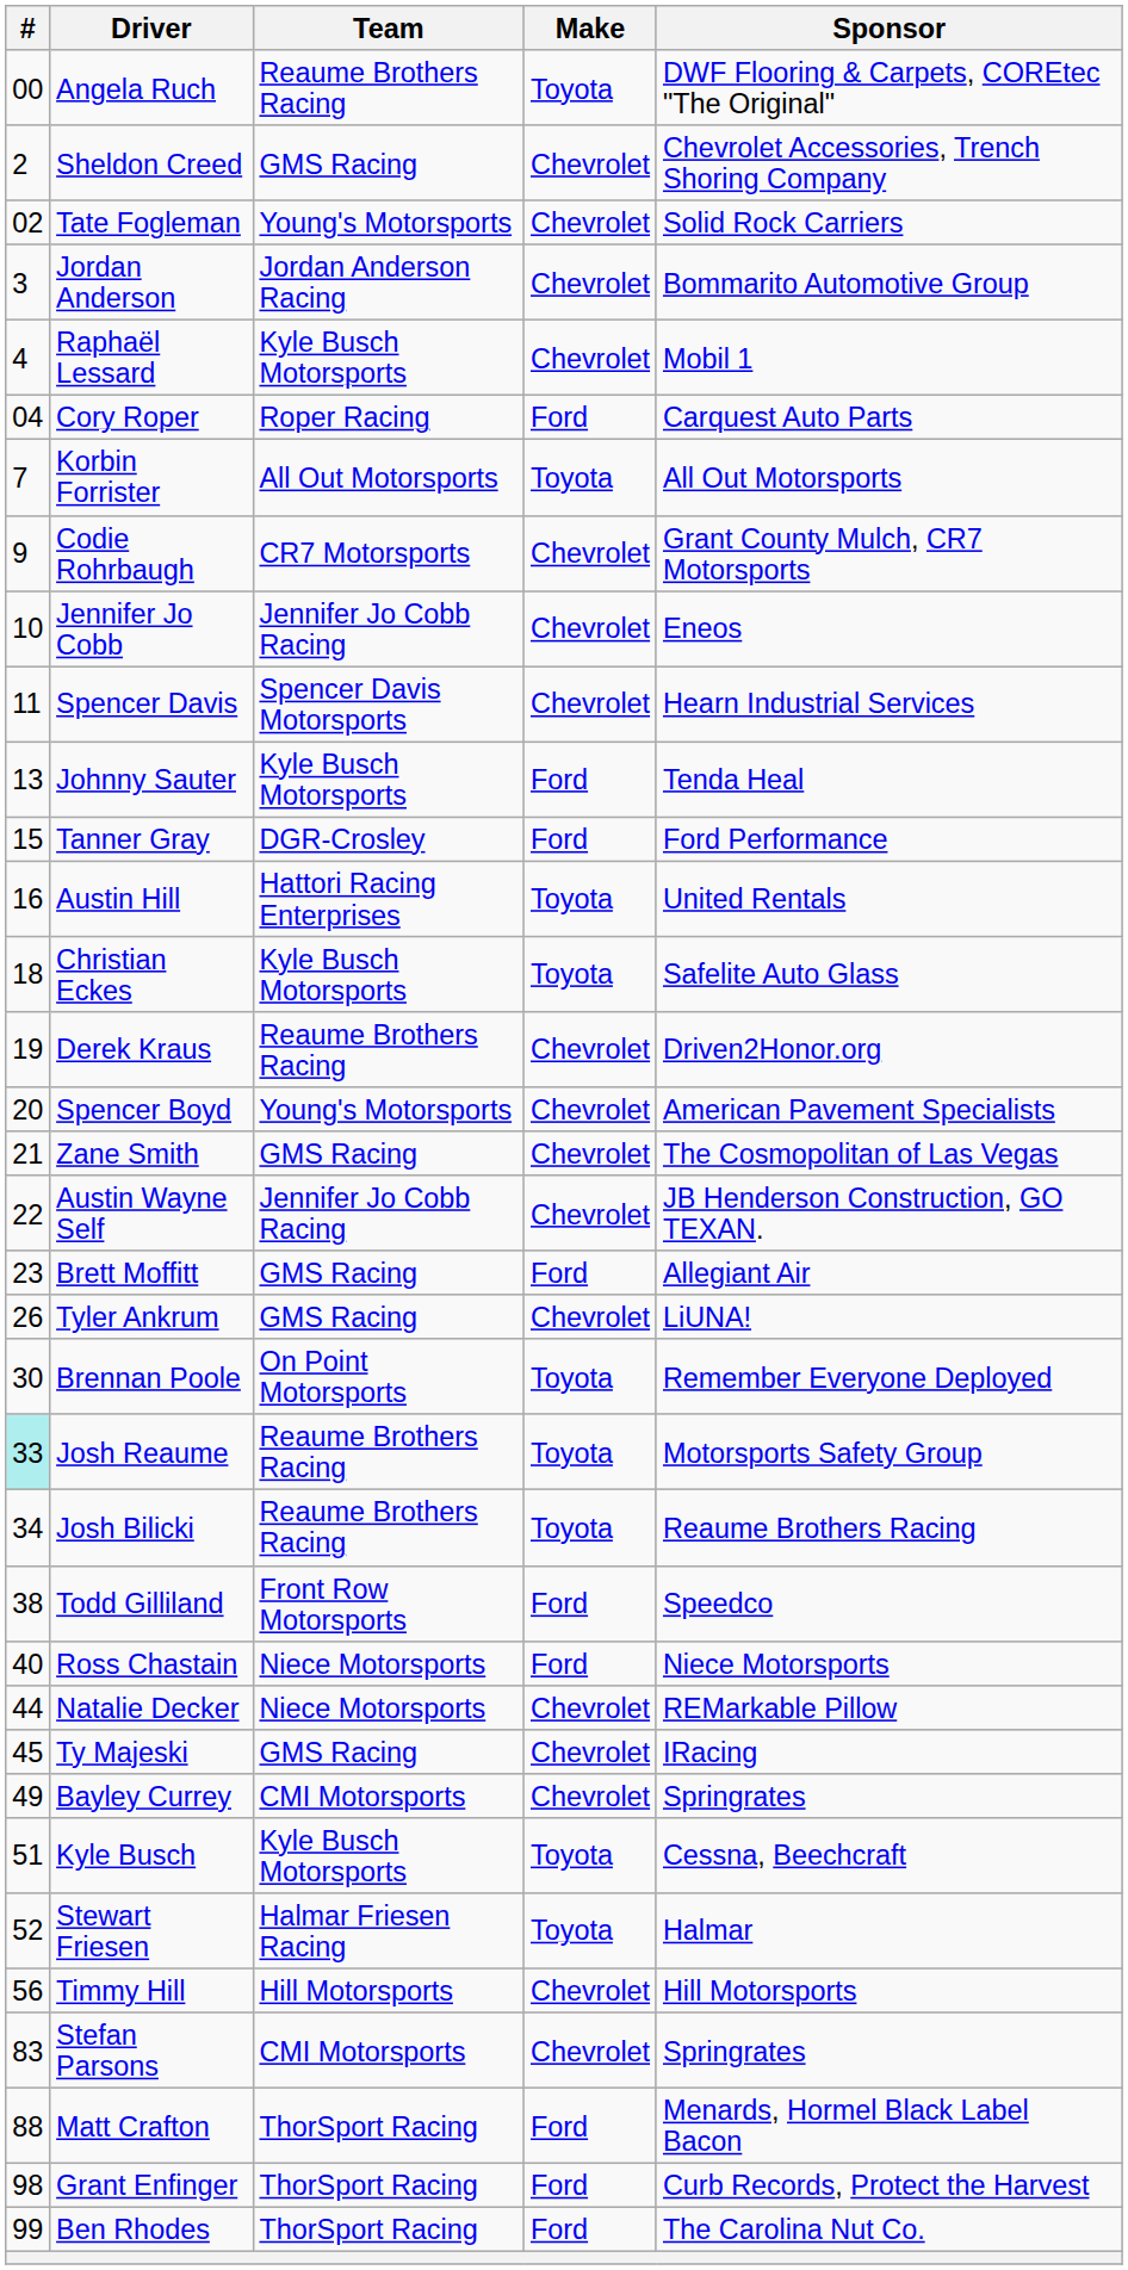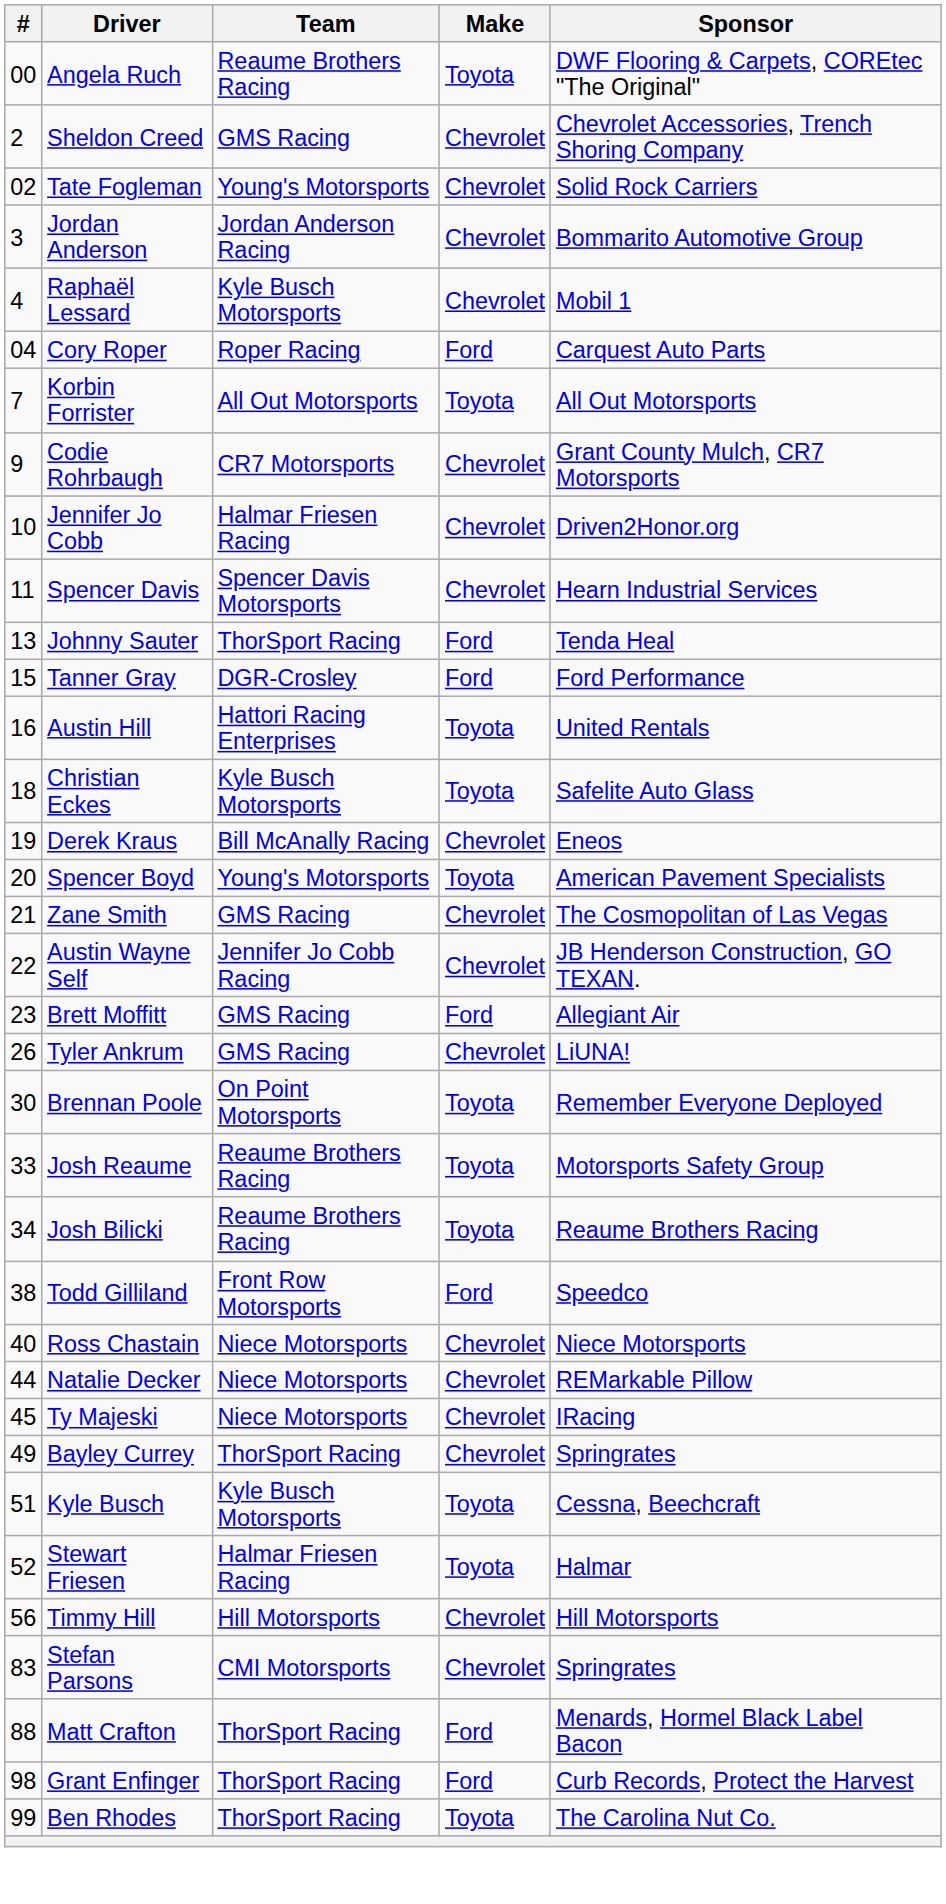Jennifer Jo Cobb | Team: Jennifer Jo Cobb Racing -> Halmar Friesen Racing
Jennifer Jo Cobb | Sponsor: Eneos -> Driven2Honor.org
Johnny Sauter | Team: Kyle Busch Motorsports -> ThorSport Racing
Derek Kraus | Team: Reaume Brothers Racing -> Bill McAnally Racing
Derek Kraus | Sponsor: Driven2Honor.org -> Eneos
Spencer Boyd | Make: Chevrolet -> Toyota
Josh Reaume | #: paleturquoise background -> no background
Ross Chastain | Make: Ford -> Chevrolet
Ty Majeski | Team: GMS Racing -> Niece Motorsports
Bayley Currey | Team: CMI Motorsports -> ThorSport Racing
Ben Rhodes | Make: Ford -> Toyota
